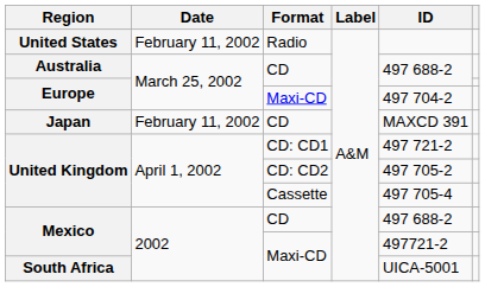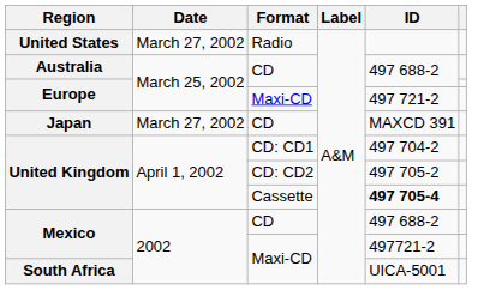United States | Date: February 11, 2002 -> March 27, 2002
Europe / Maxi-CD | ID: 497 704-2 -> 497 721-2
Japan | Date: February 11, 2002 -> March 27, 2002
United Kingdom / CD: CD1 | ID: 497 721-2 -> 497 704-2
United Kingdom / Cassette | ID: normal -> bold
